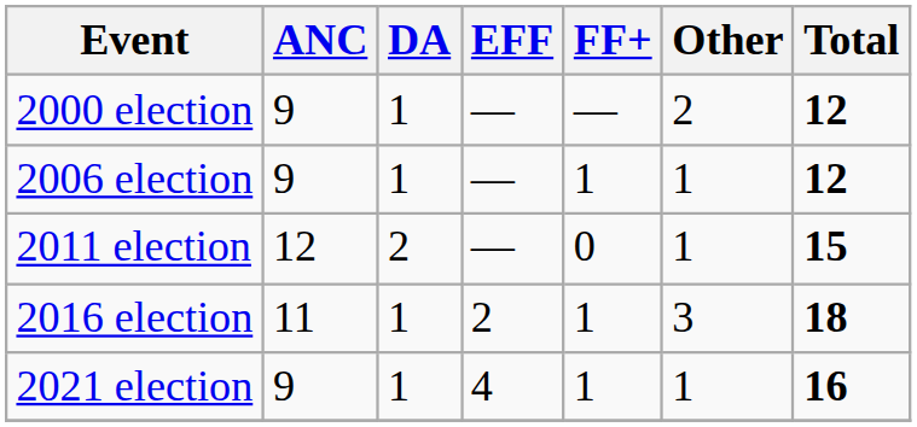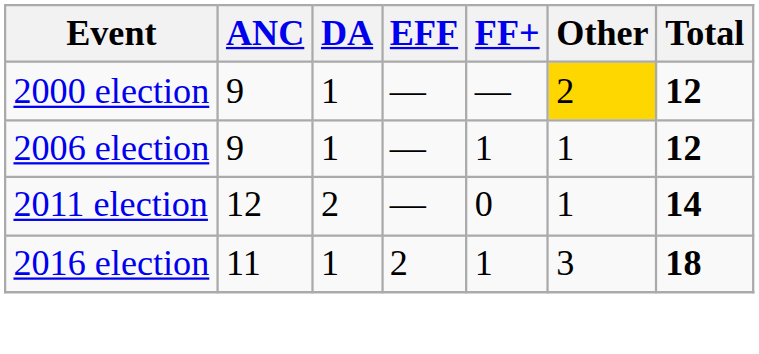2000 election | Other: no background -> gold background
2011 election | Total: 15 -> 14
- row: 2021 election | 9 | 1 | 4 | 1 | 1 | 16
